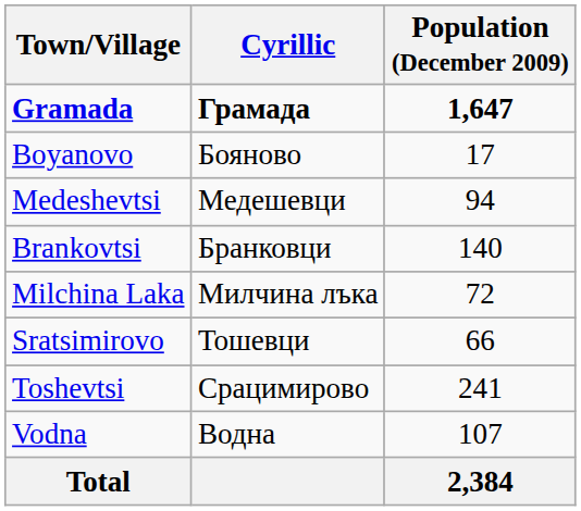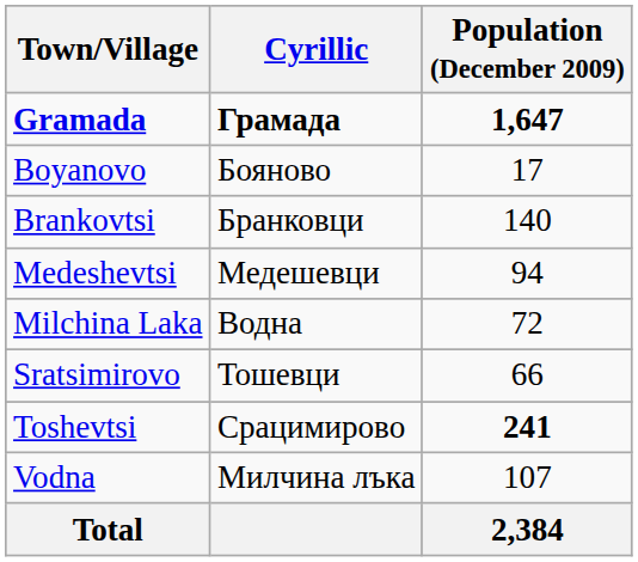rows swapped: Brankovtsi <-> Medeshevtsi
Milchina Laka | Cyrillic: Милчина лъка -> Водна
Toshevtsi | Population (December 2009): normal -> bold
Vodna | Cyrillic: Водна -> Милчина лъка
